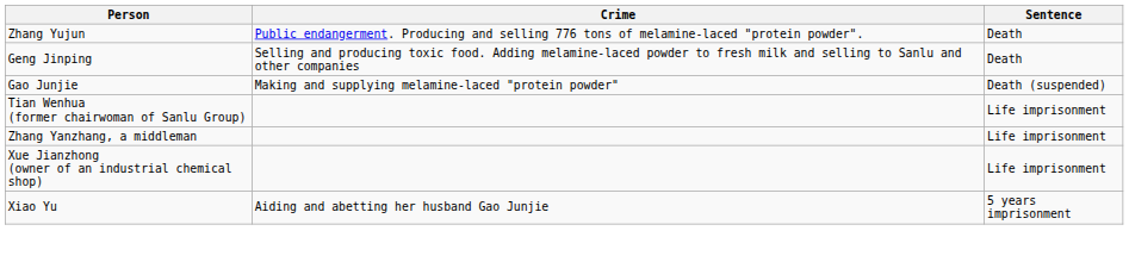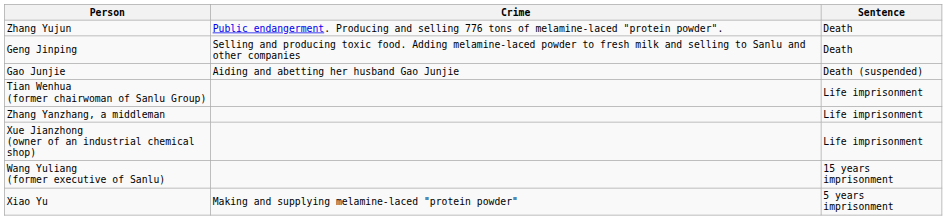Gao Junjie | Crime: Making and supplying melamine-laced "protein powder" -> Aiding and abetting her husband Gao Junjie
+ row: Wang Yuliang (former executive of Sanlu) | 15 years imprisonment
Xiao Yu | Crime: Aiding and abetting her husband Gao Junjie -> Making and supplying melamine-laced "protein powder"
